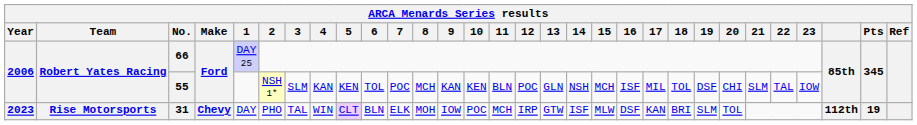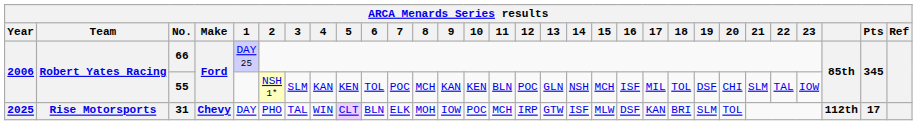31 | Year: 2023 -> 2025
31 | Pts: 19 -> 17
